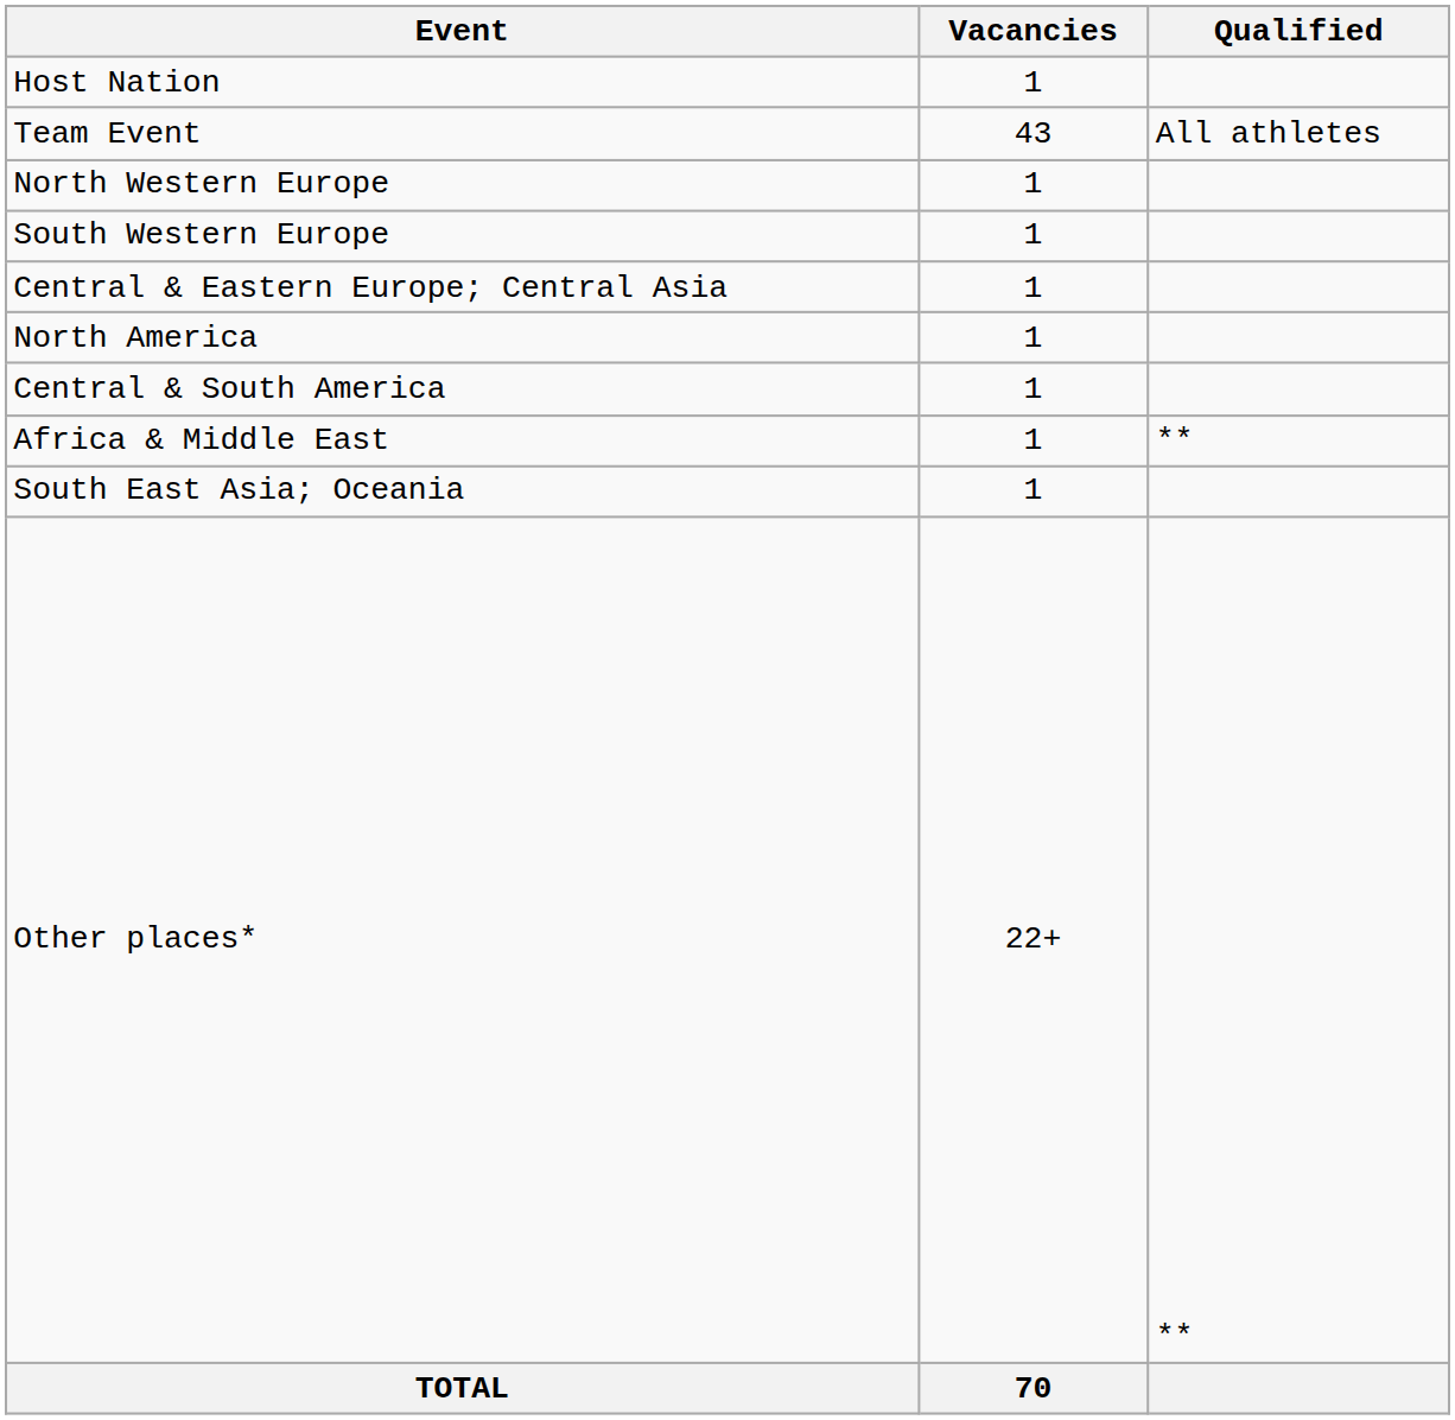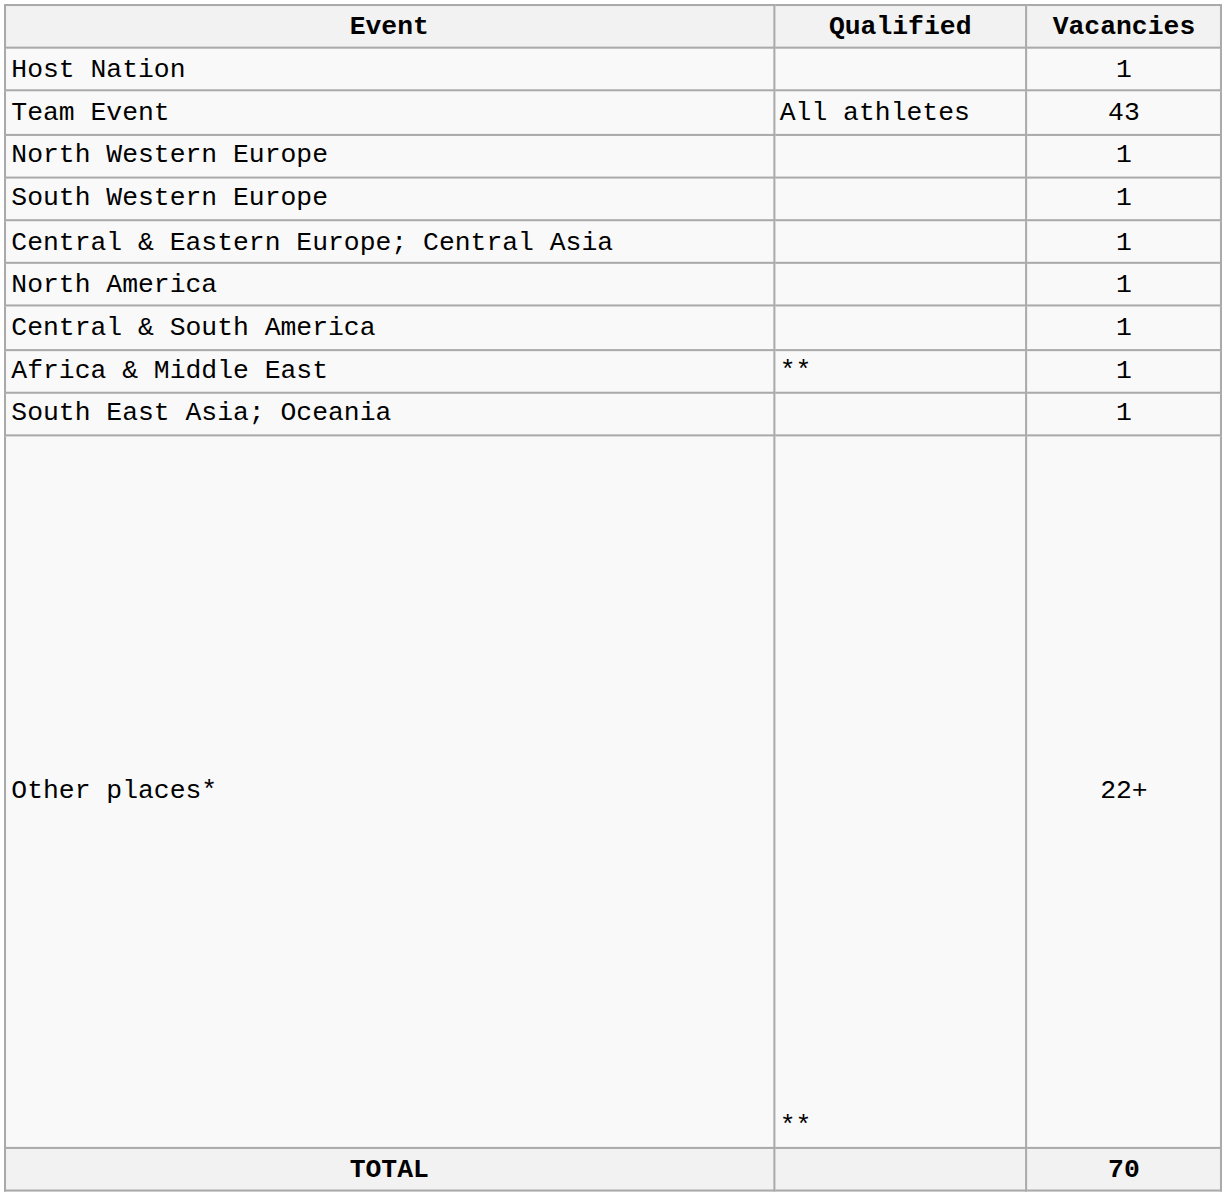columns swapped: Vacancies <-> Qualified
